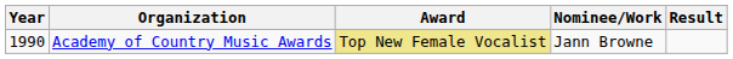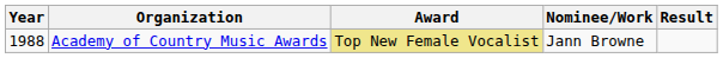Academy of Country Music Awards | Year: 1990 -> 1988
